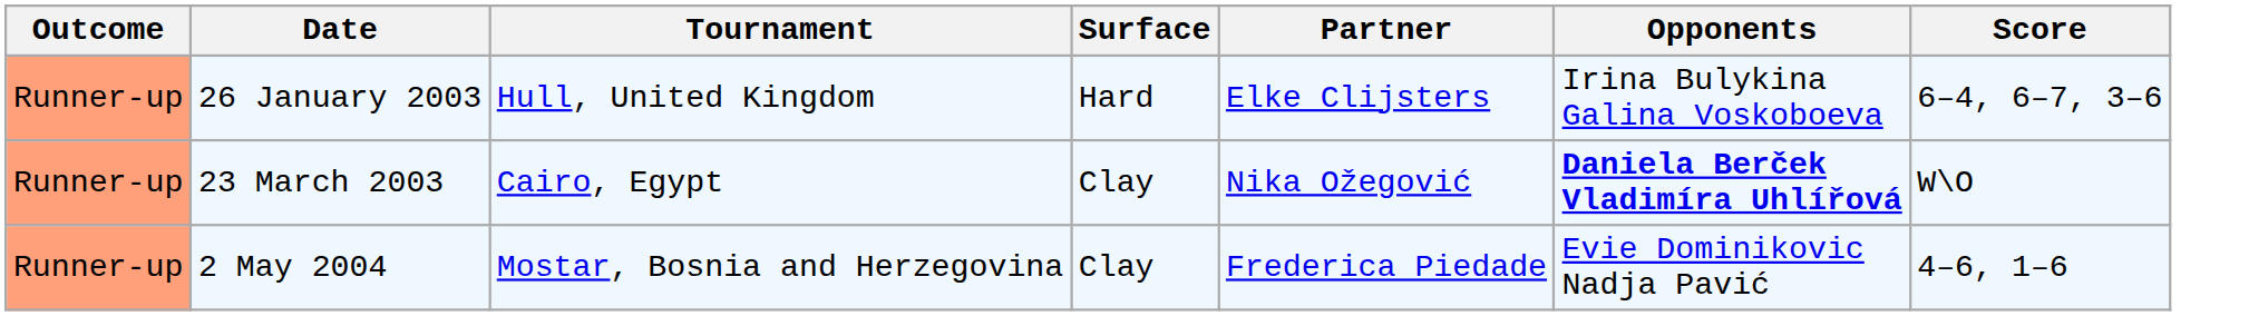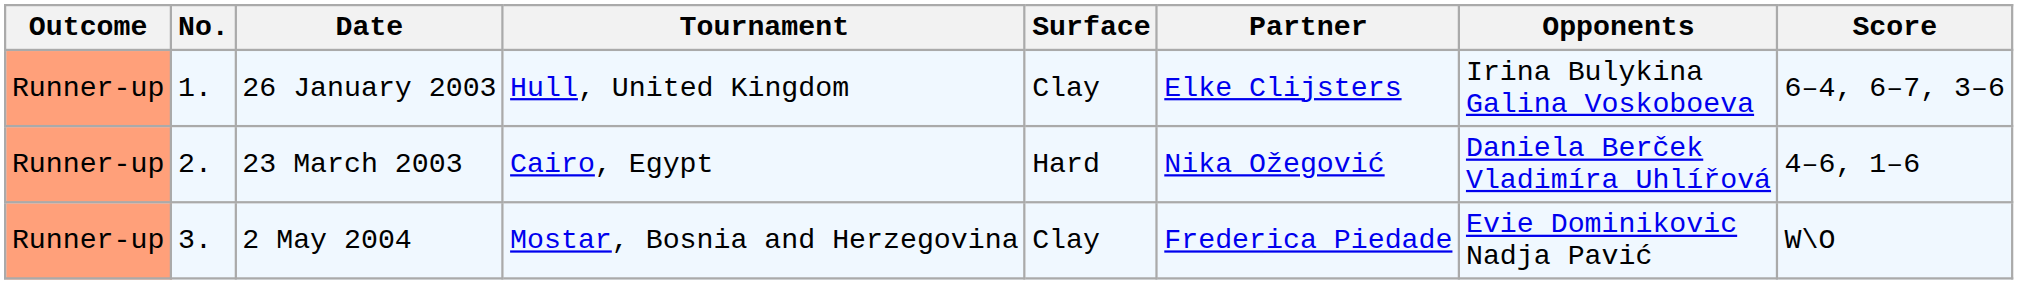+ column: No. | 1. | 2. | 3.
26 January 2003 | Surface: Hard -> Clay
23 March 2003 | Surface: Clay -> Hard
23 March 2003 | Opponents: bold -> normal
23 March 2003 | Score: W\O -> 4–6, 1–6
2 May 2004 | Score: 4–6, 1–6 -> W\O
